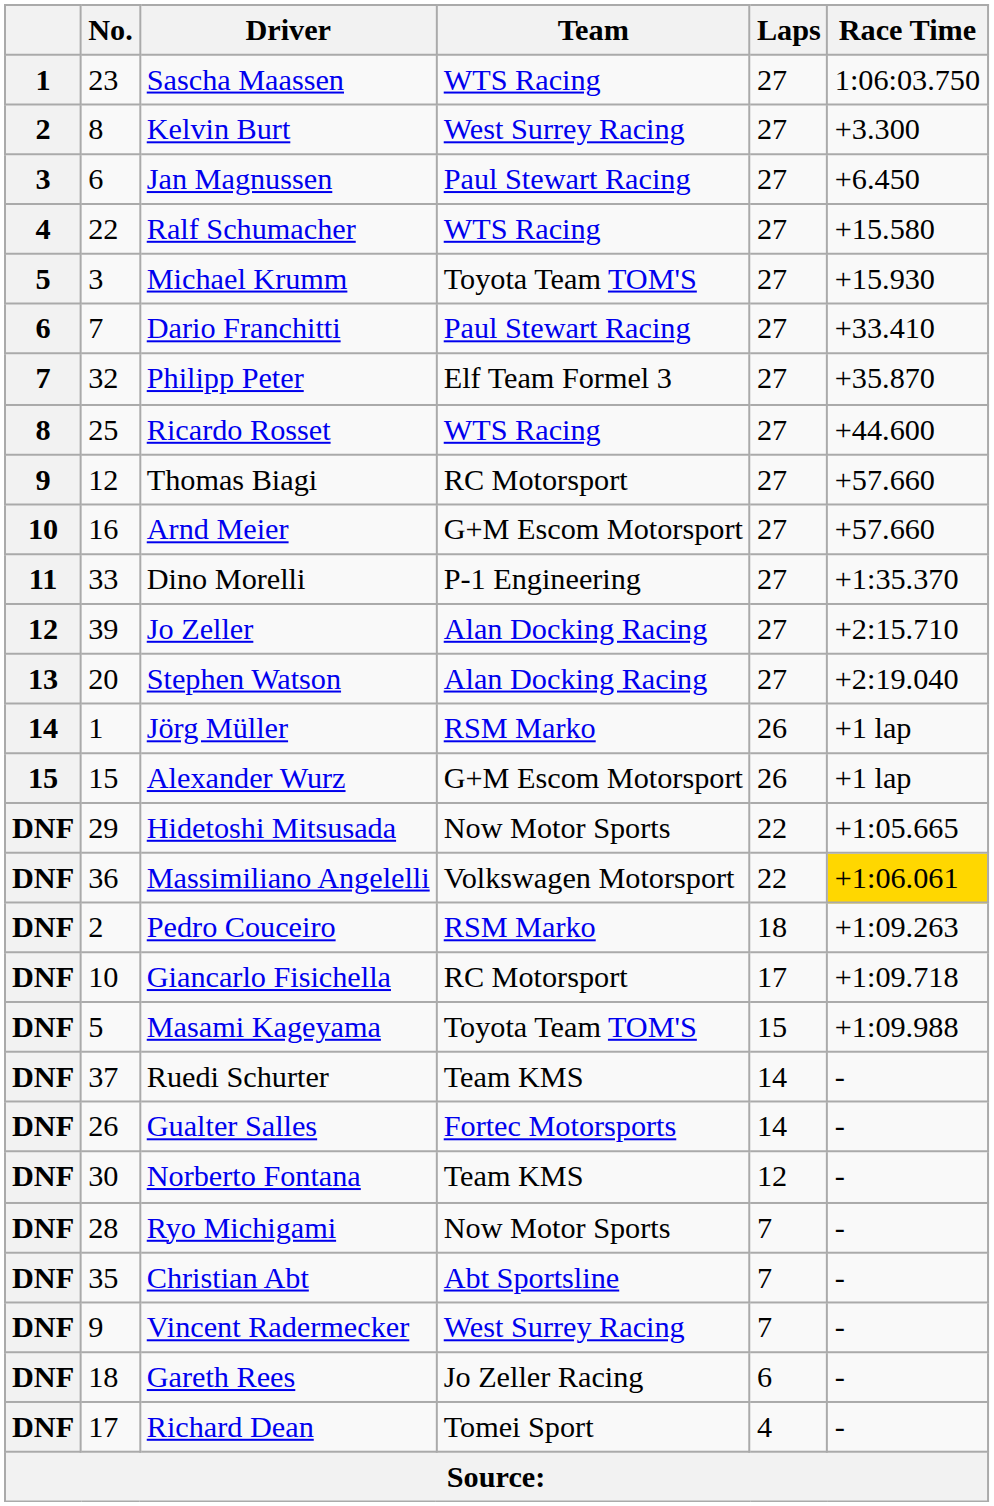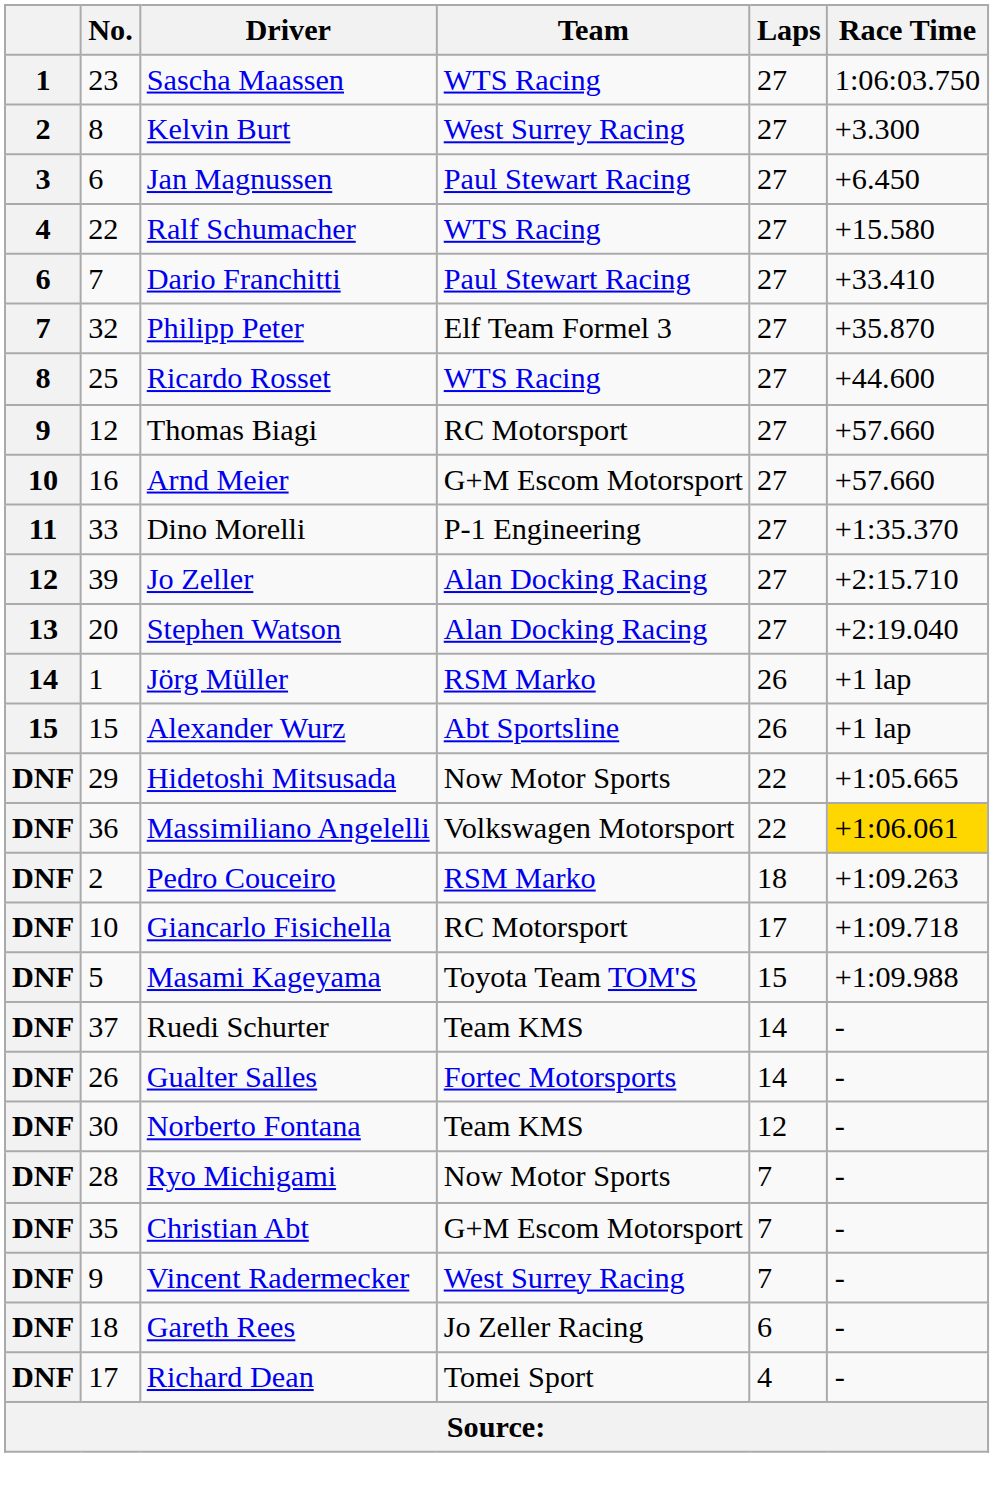- row: 5 | 3 | Michael Krumm | Toyota Team TOM'S | 27 | +15.930
Alexander Wurz | Team: G+M Escom Motorsport -> Abt Sportsline
Christian Abt | Team: Abt Sportsline -> G+M Escom Motorsport
